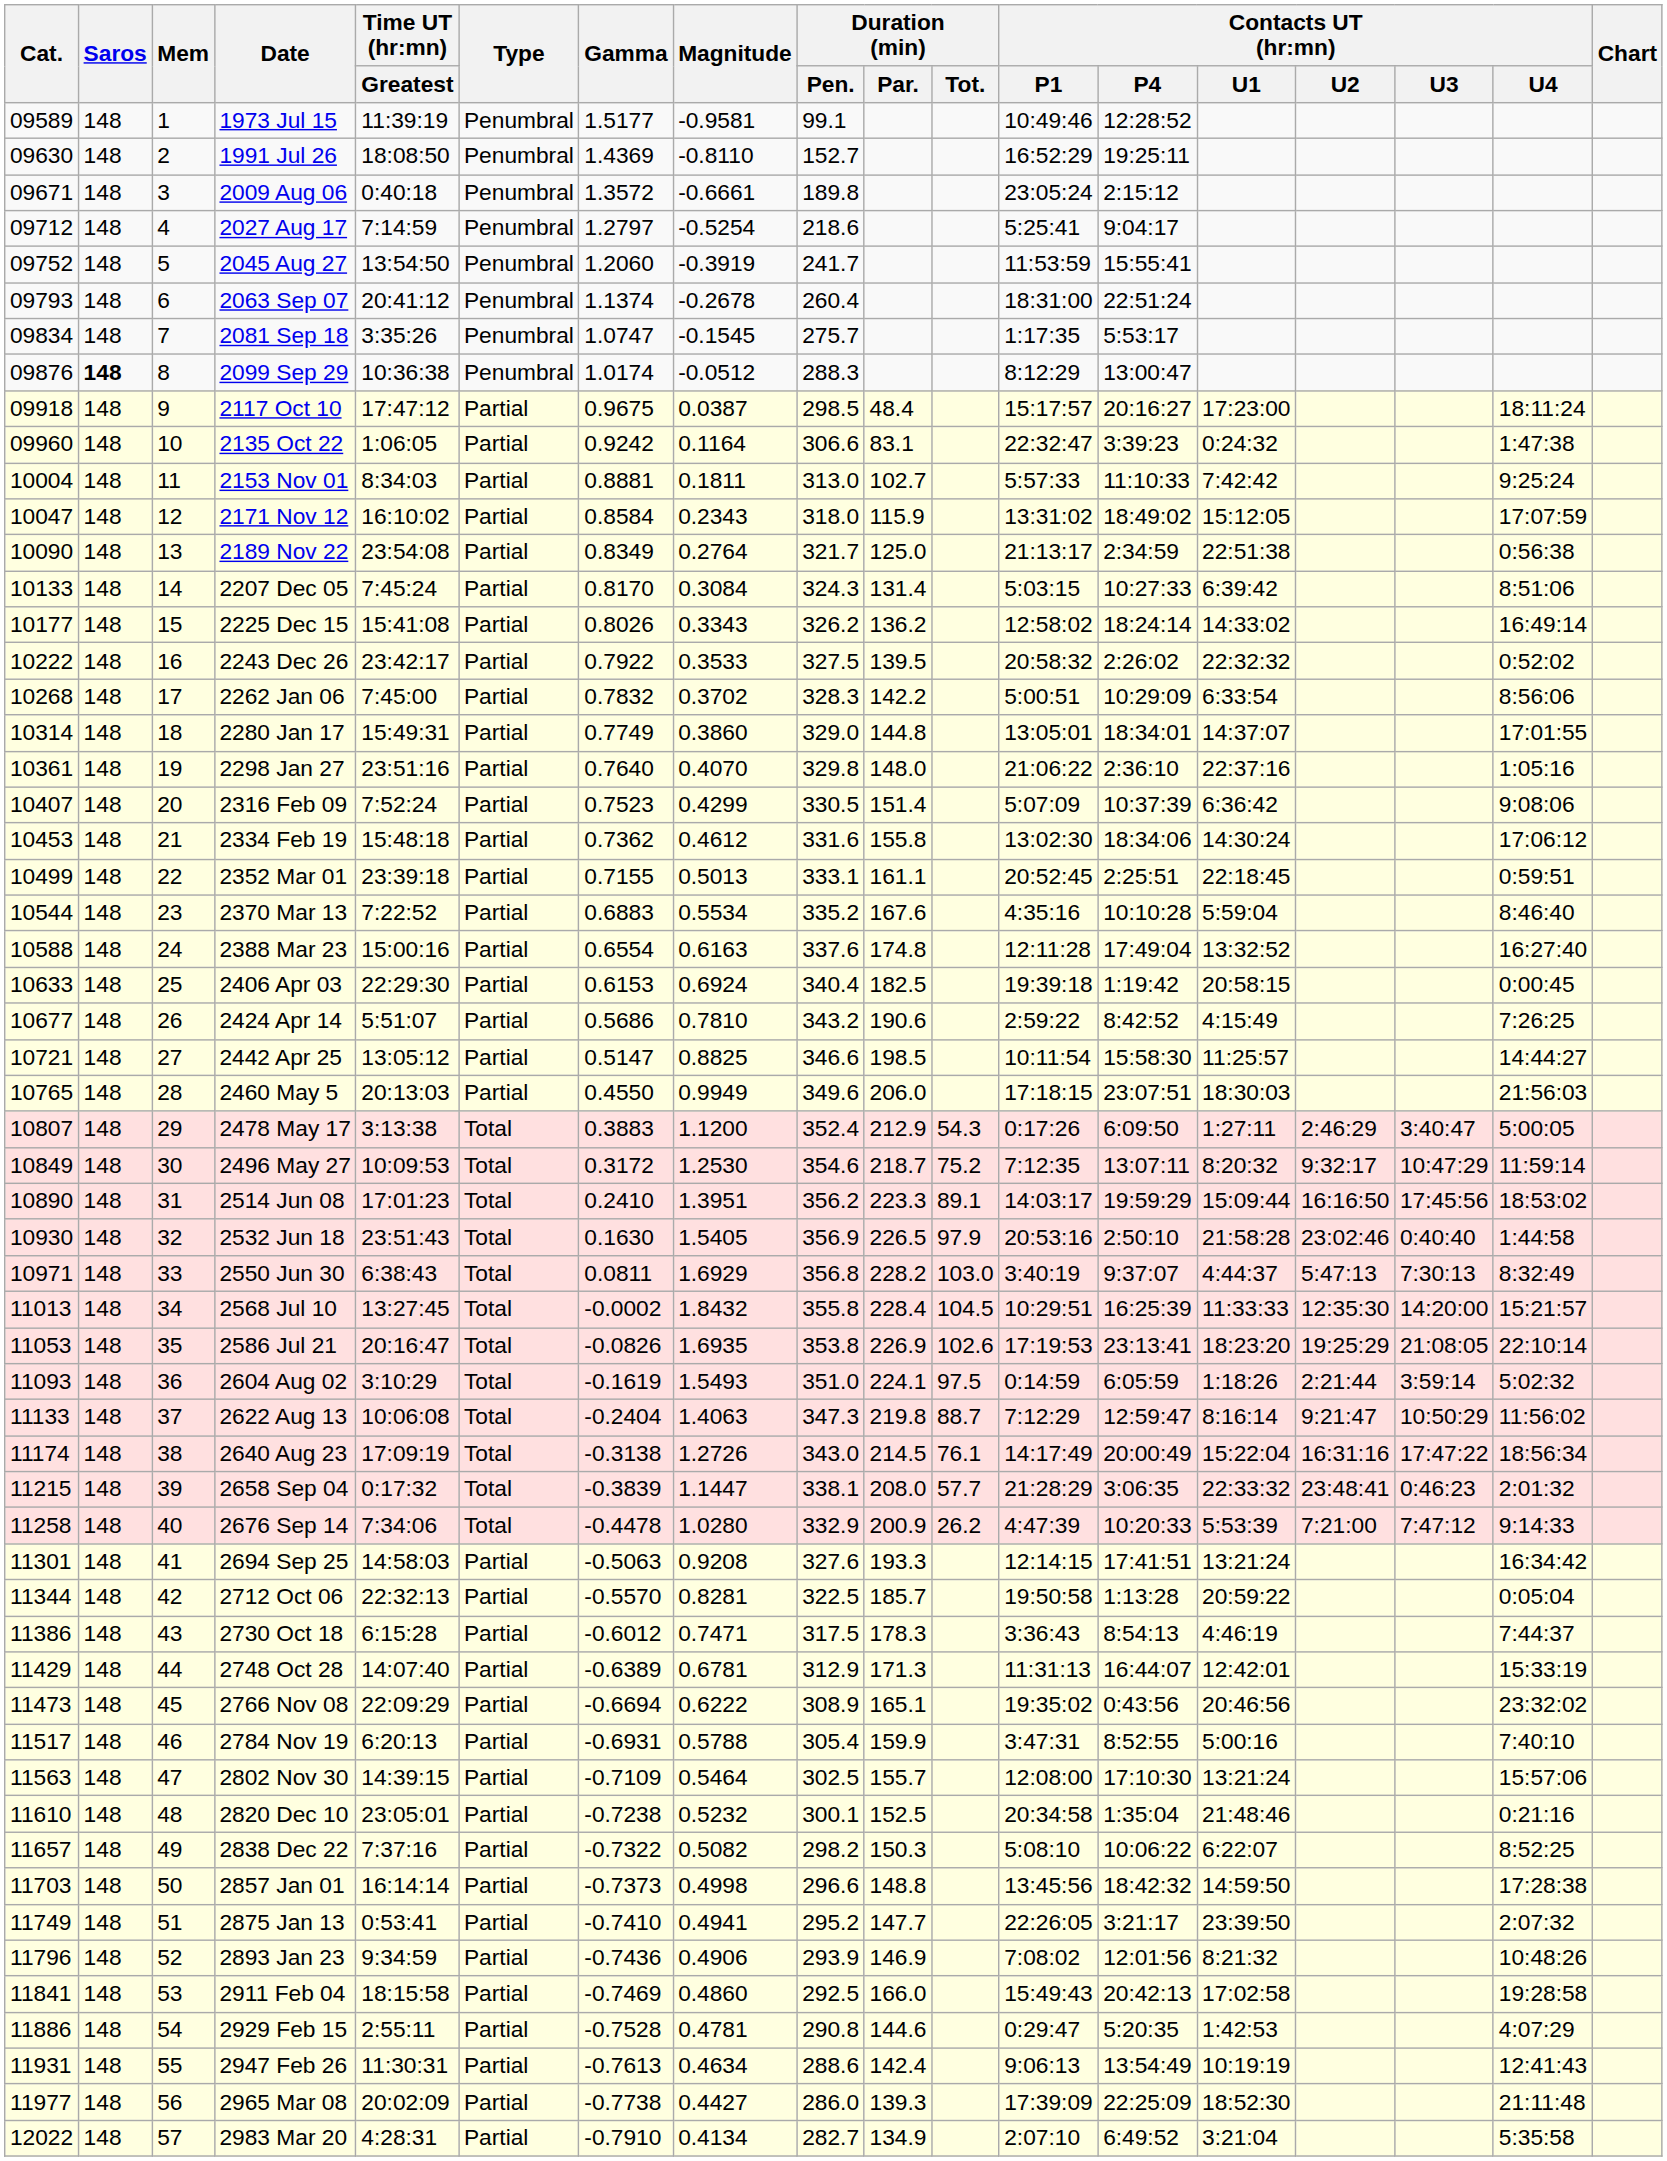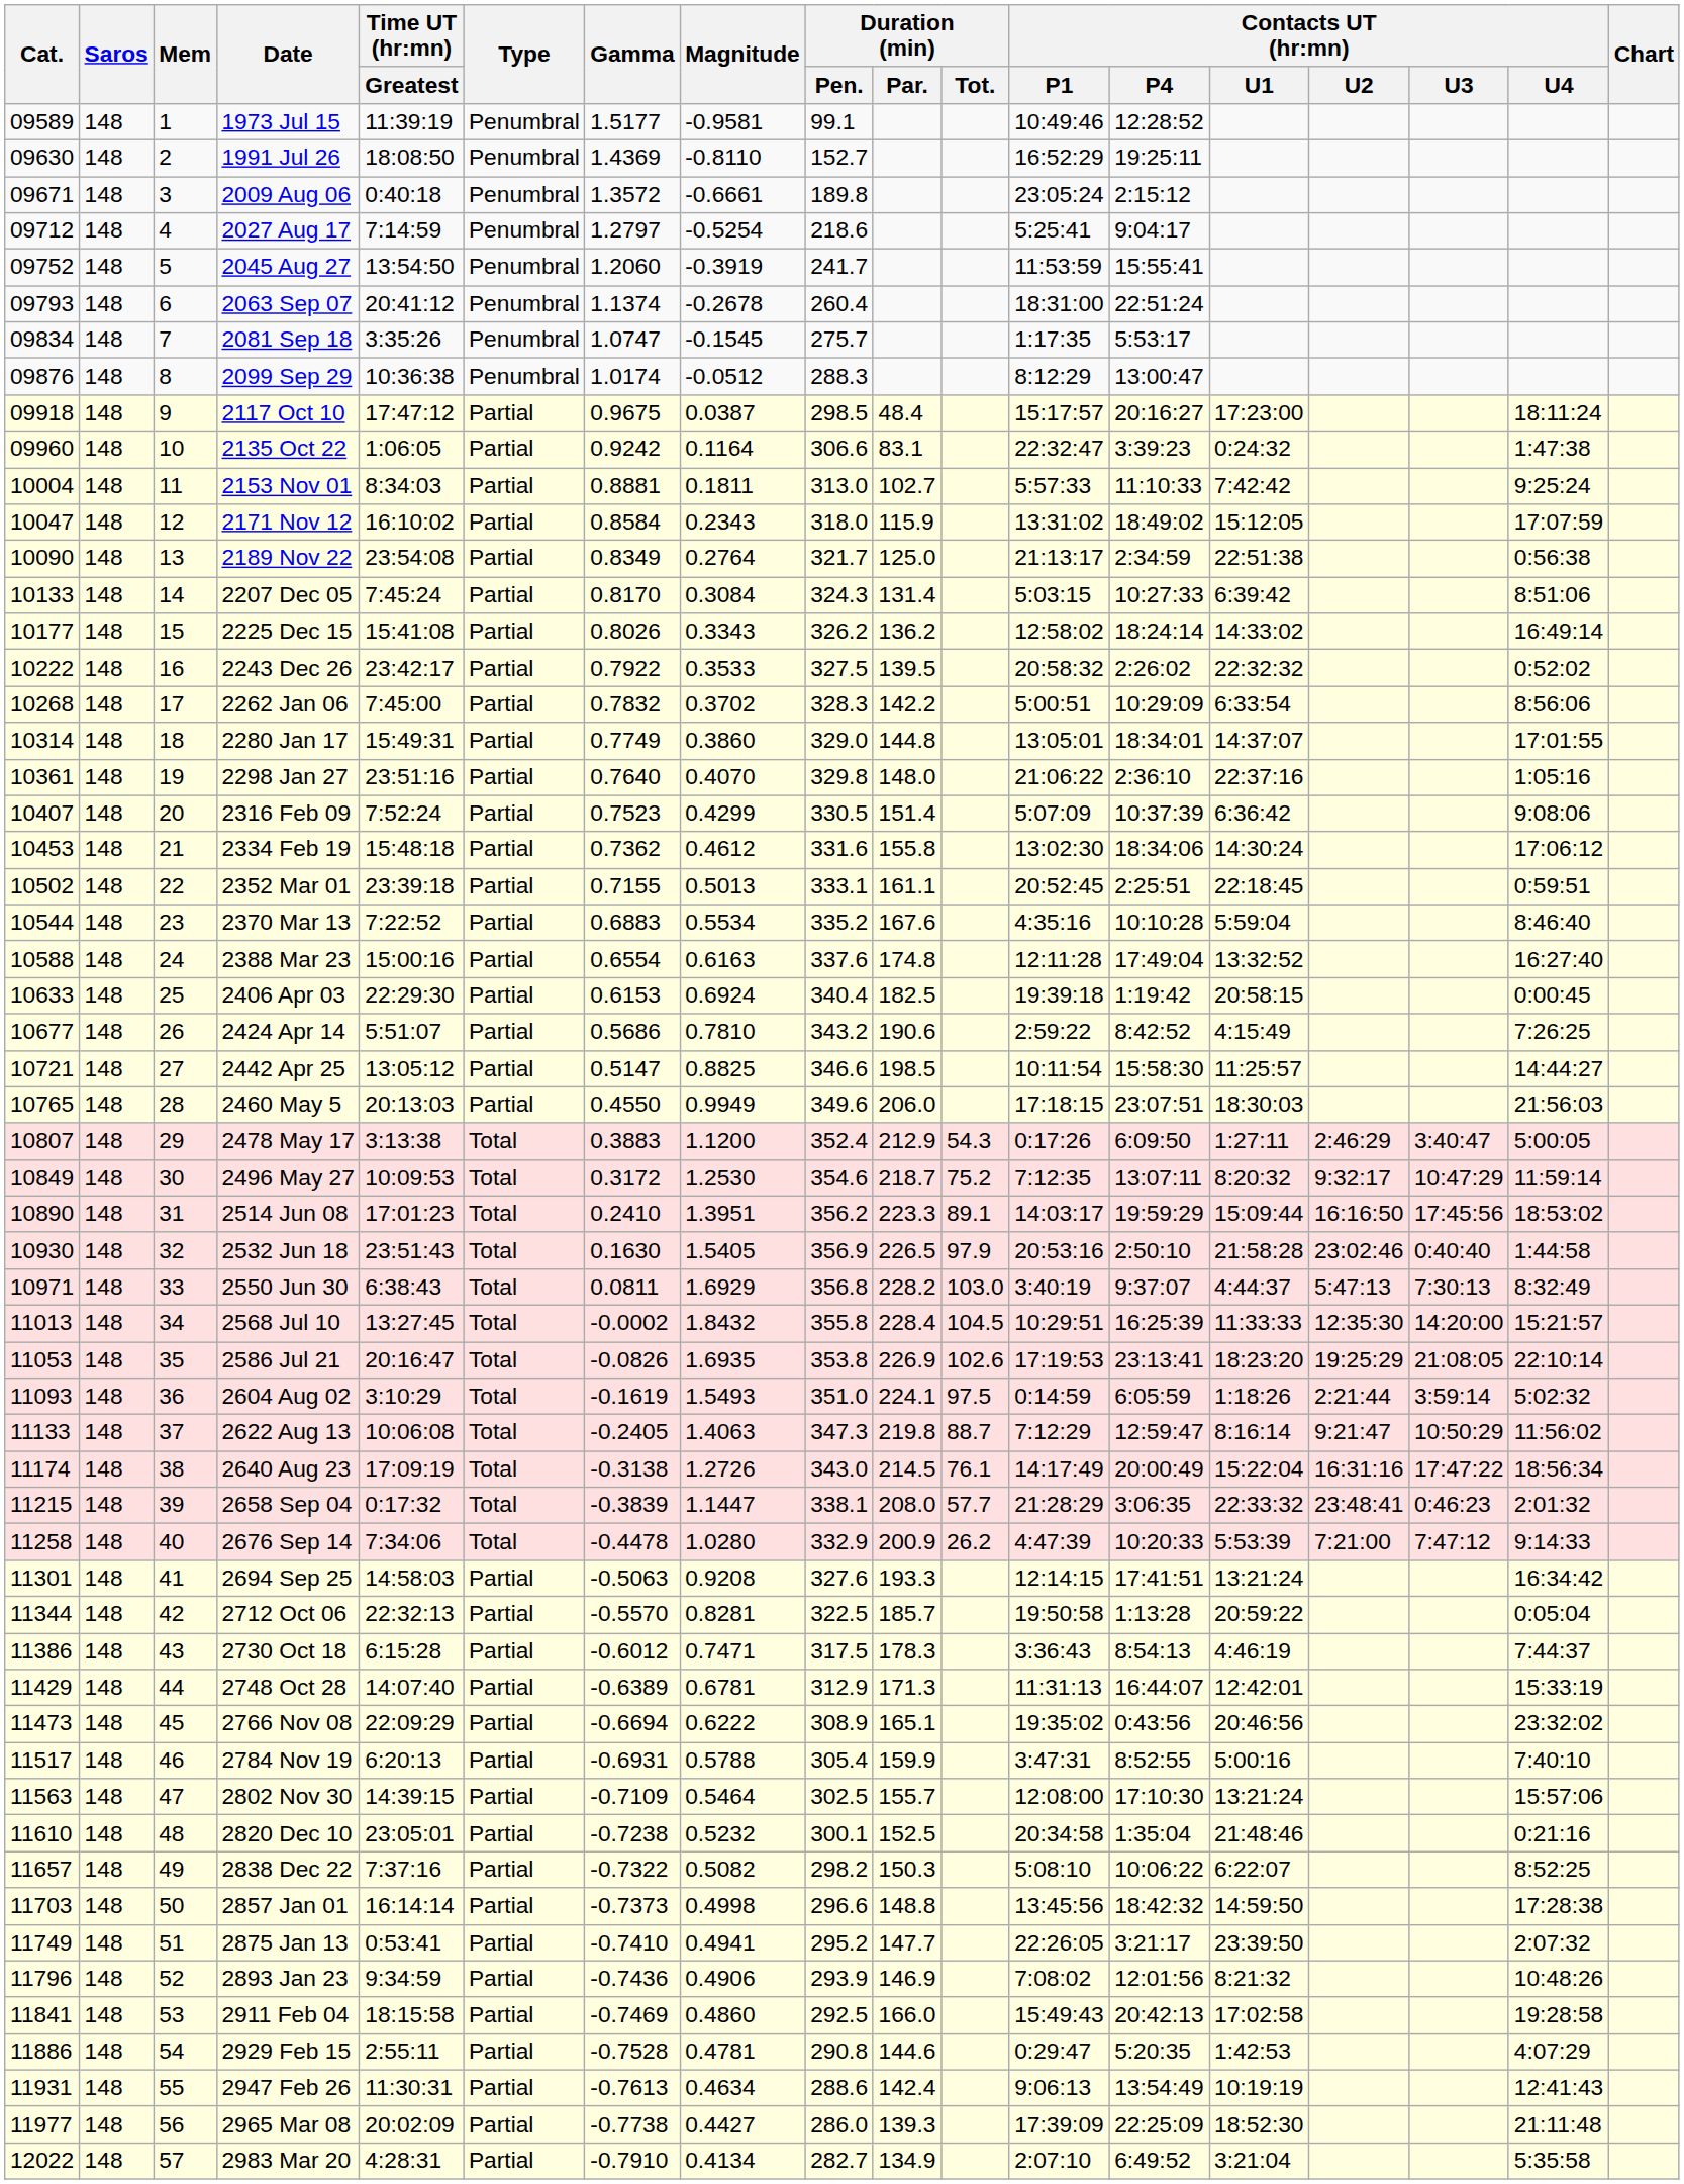2099 Sep 29 | Saros: bold -> normal
2352 Mar 01 | Cat.: 10499 -> 10502
2622 Aug 13 | Gamma: -0.2404 -> -0.2405
